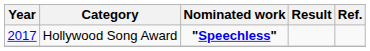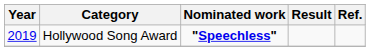Hollywood Song Award | Year: 2017 -> 2019
